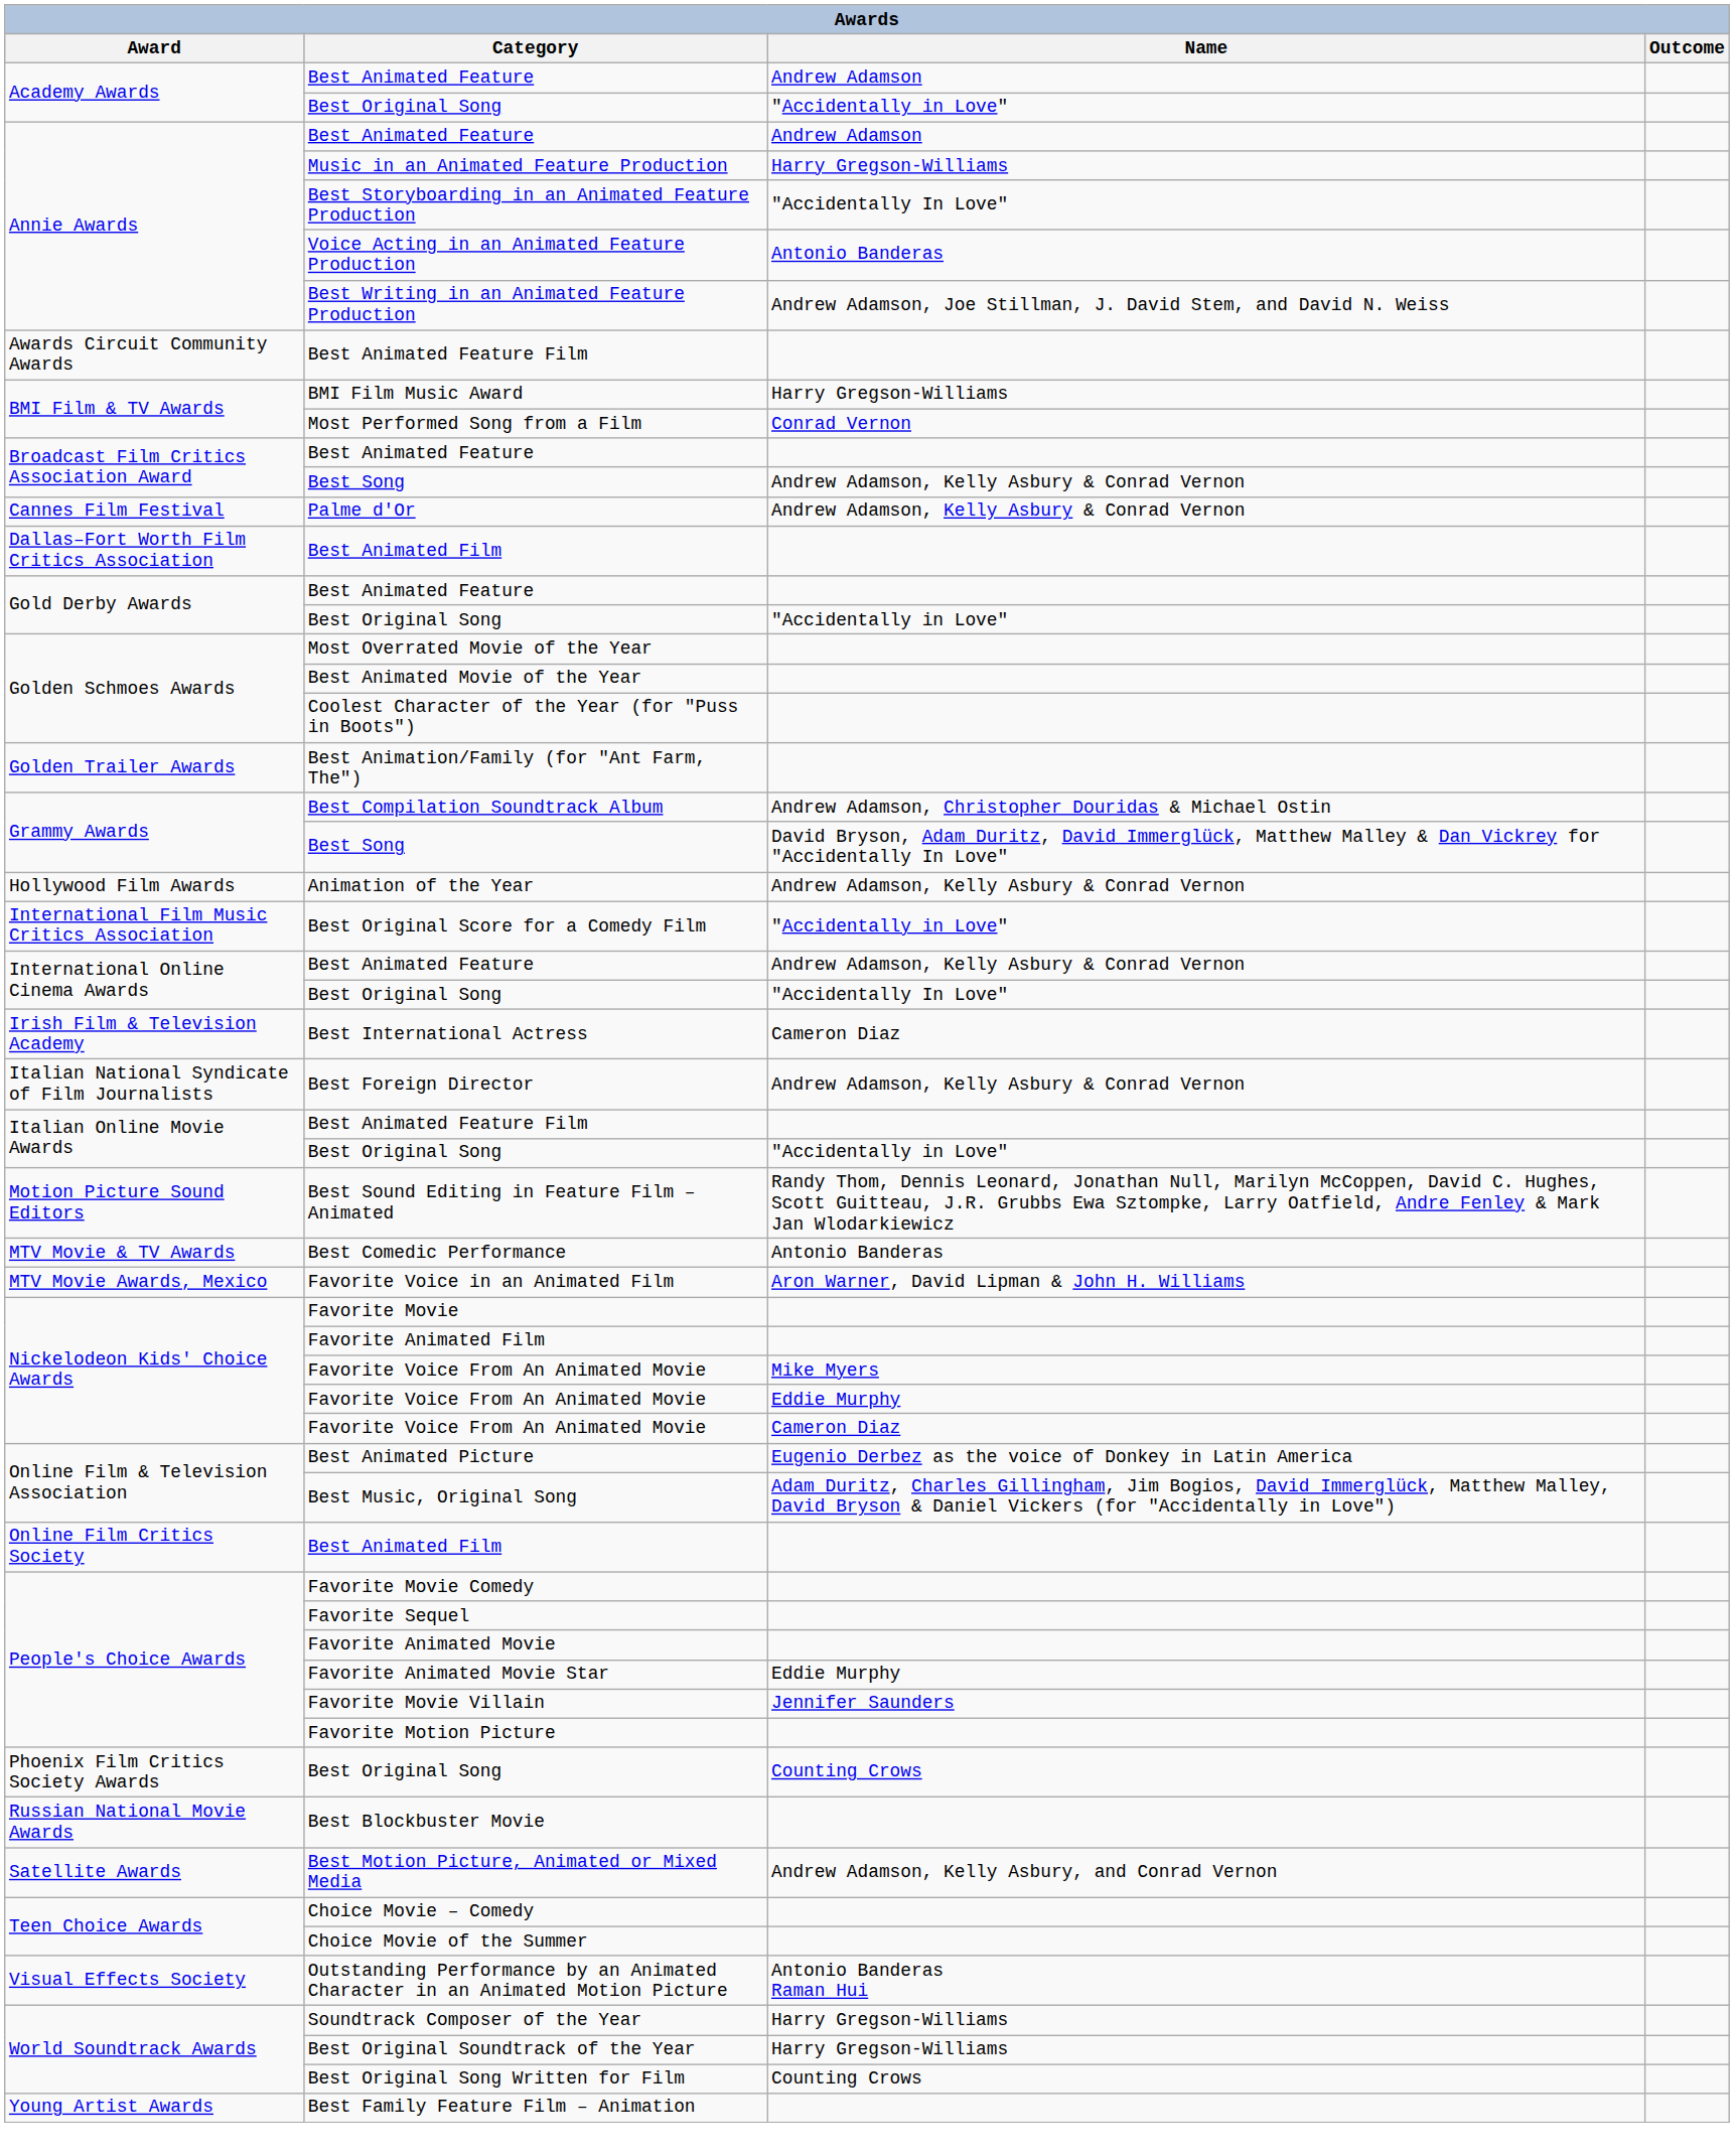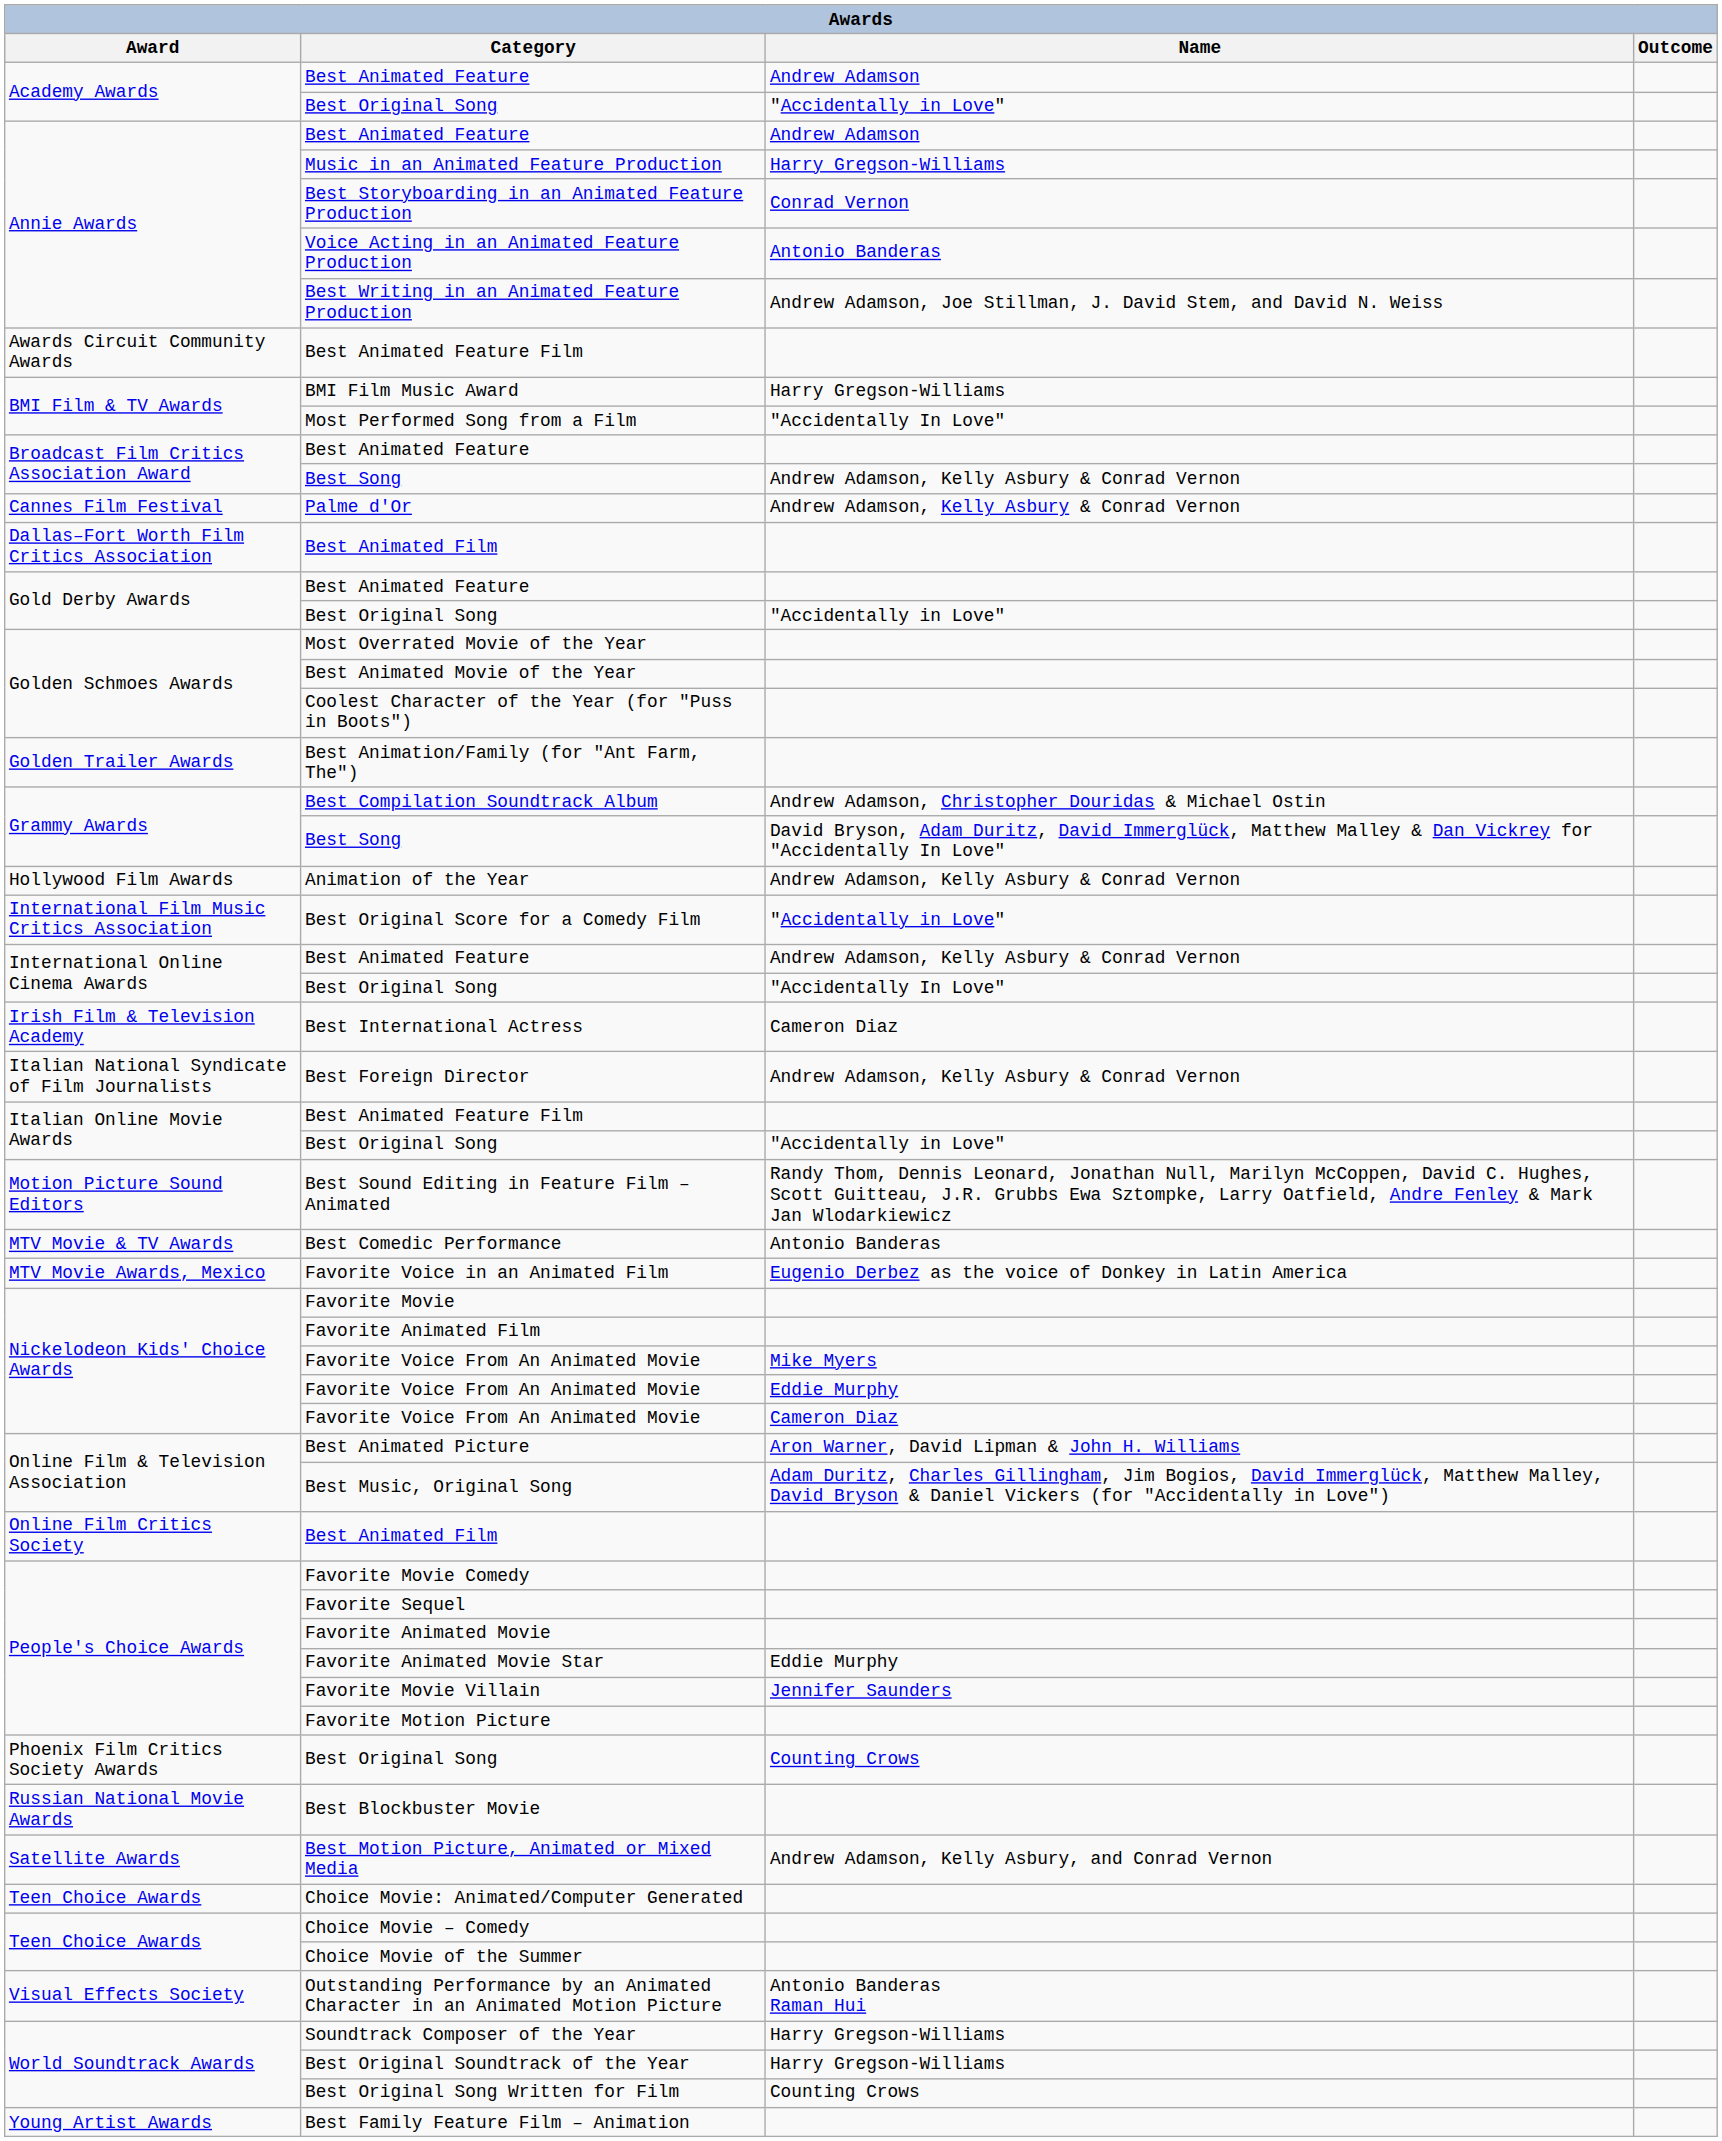Best Storyboarding in an Animated Feature Production | Name: "Accidentally In Love" -> Conrad Vernon
Most Performed Song from a Film | Name: Conrad Vernon -> "Accidentally In Love"
Favorite Voice in an Animated Film | Name: Aron Warner, David Lipman & John H. Williams -> Eugenio Derbez as the voice of Donkey in Latin America
Best Animated Picture | Name: Eugenio Derbez as the voice of Donkey in Latin America -> Aron Warner, David Lipman & John H. Williams
+ row: Teen Choice Awards | Choice Movie: Animated/Computer Generated
